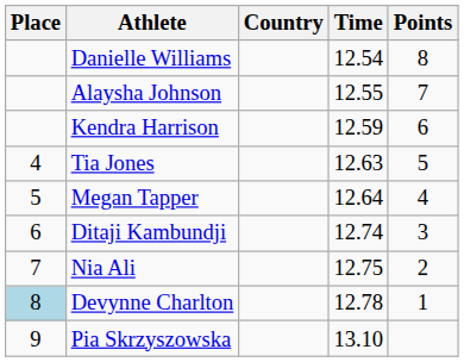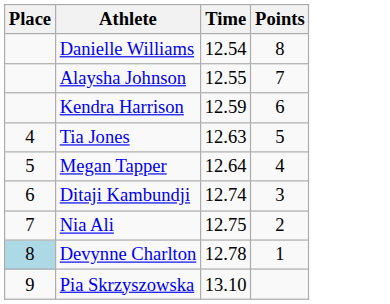- column: Country
